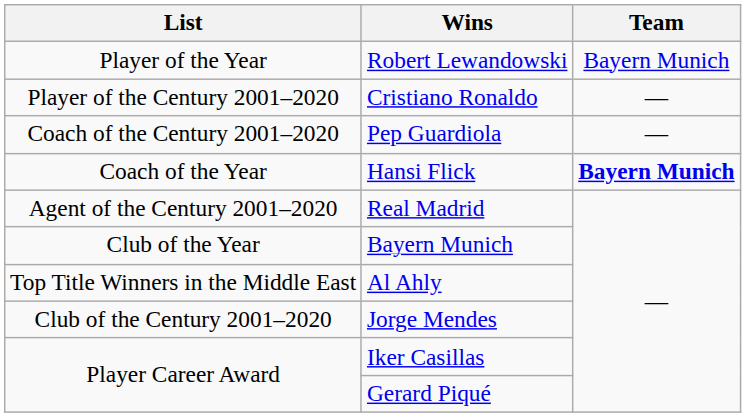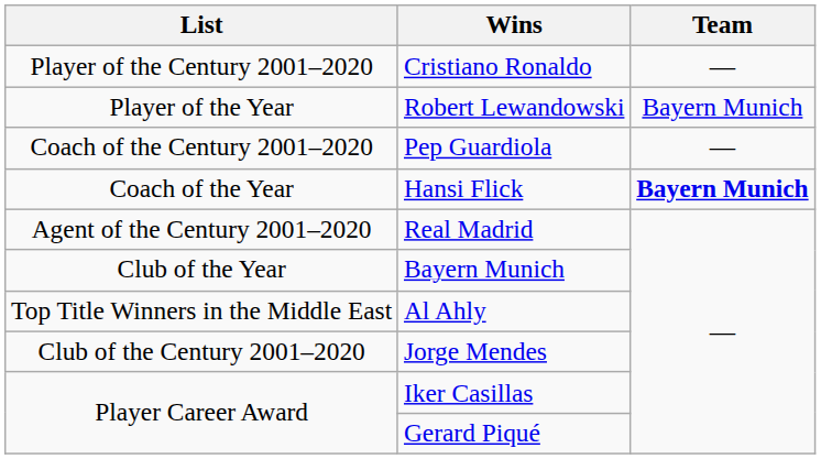rows swapped: Cristiano Ronaldo <-> Robert Lewandowski
